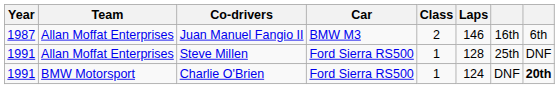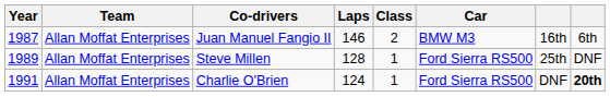columns swapped: Car <-> Laps
Steve Millen | Year: 1991 -> 1989
Charlie O'Brien | Team: BMW Motorsport -> Allan Moffat Enterprises
